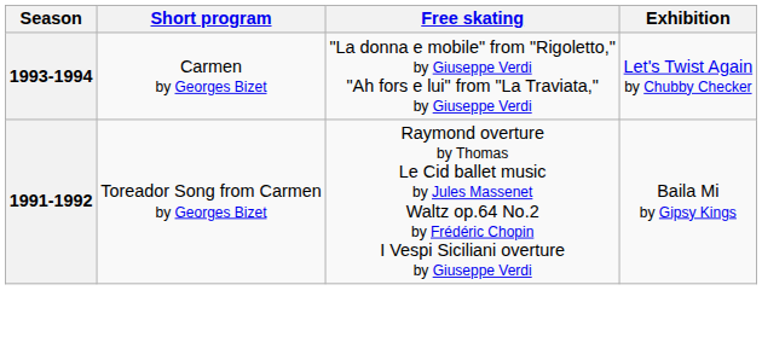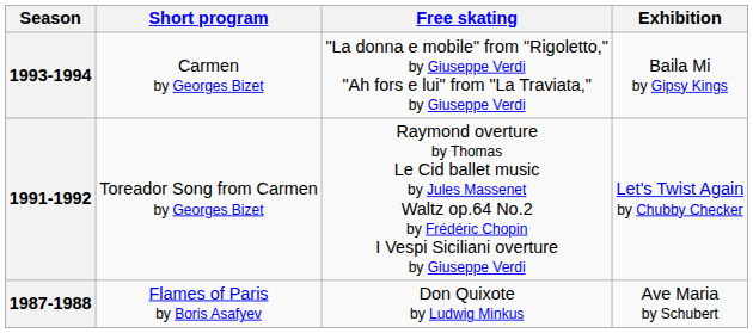1993-1994 | Exhibition: Let's Twist Again by Chubby Checker -> Baila Mi by Gipsy Kings
1991-1992 | Exhibition: Baila Mi by Gipsy Kings -> Let's Twist Again by Chubby Checker
+ row: 1987-1988 | Flames of Paris by Boris Asafyev | Don Quixote by Ludwig Minkus | Ave Maria by Schubert
